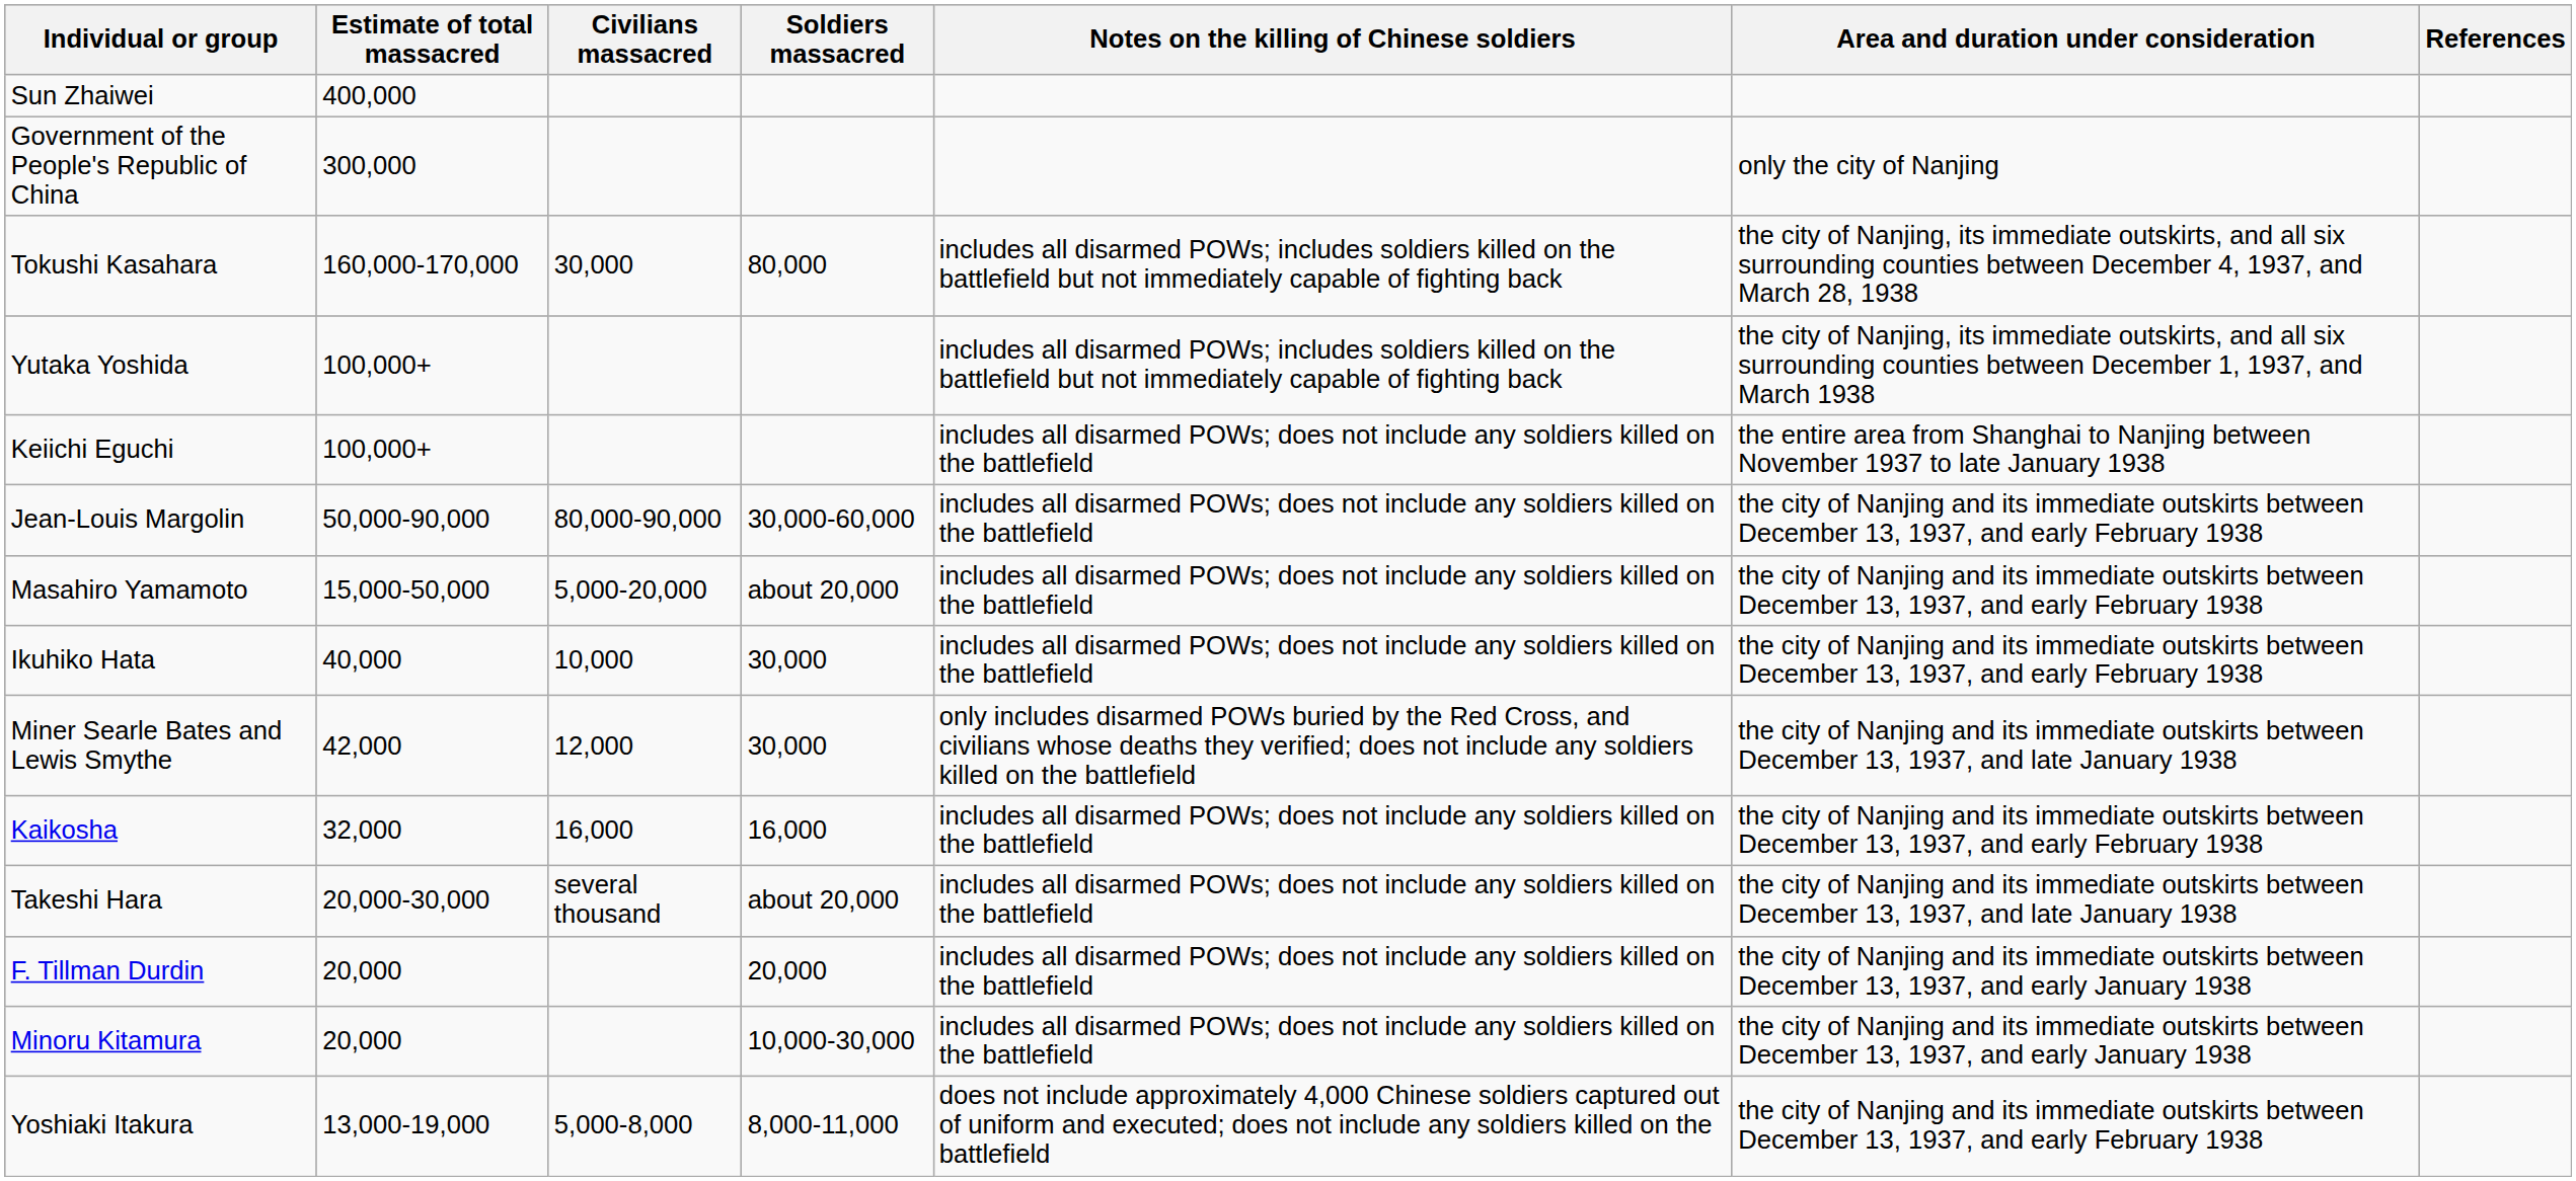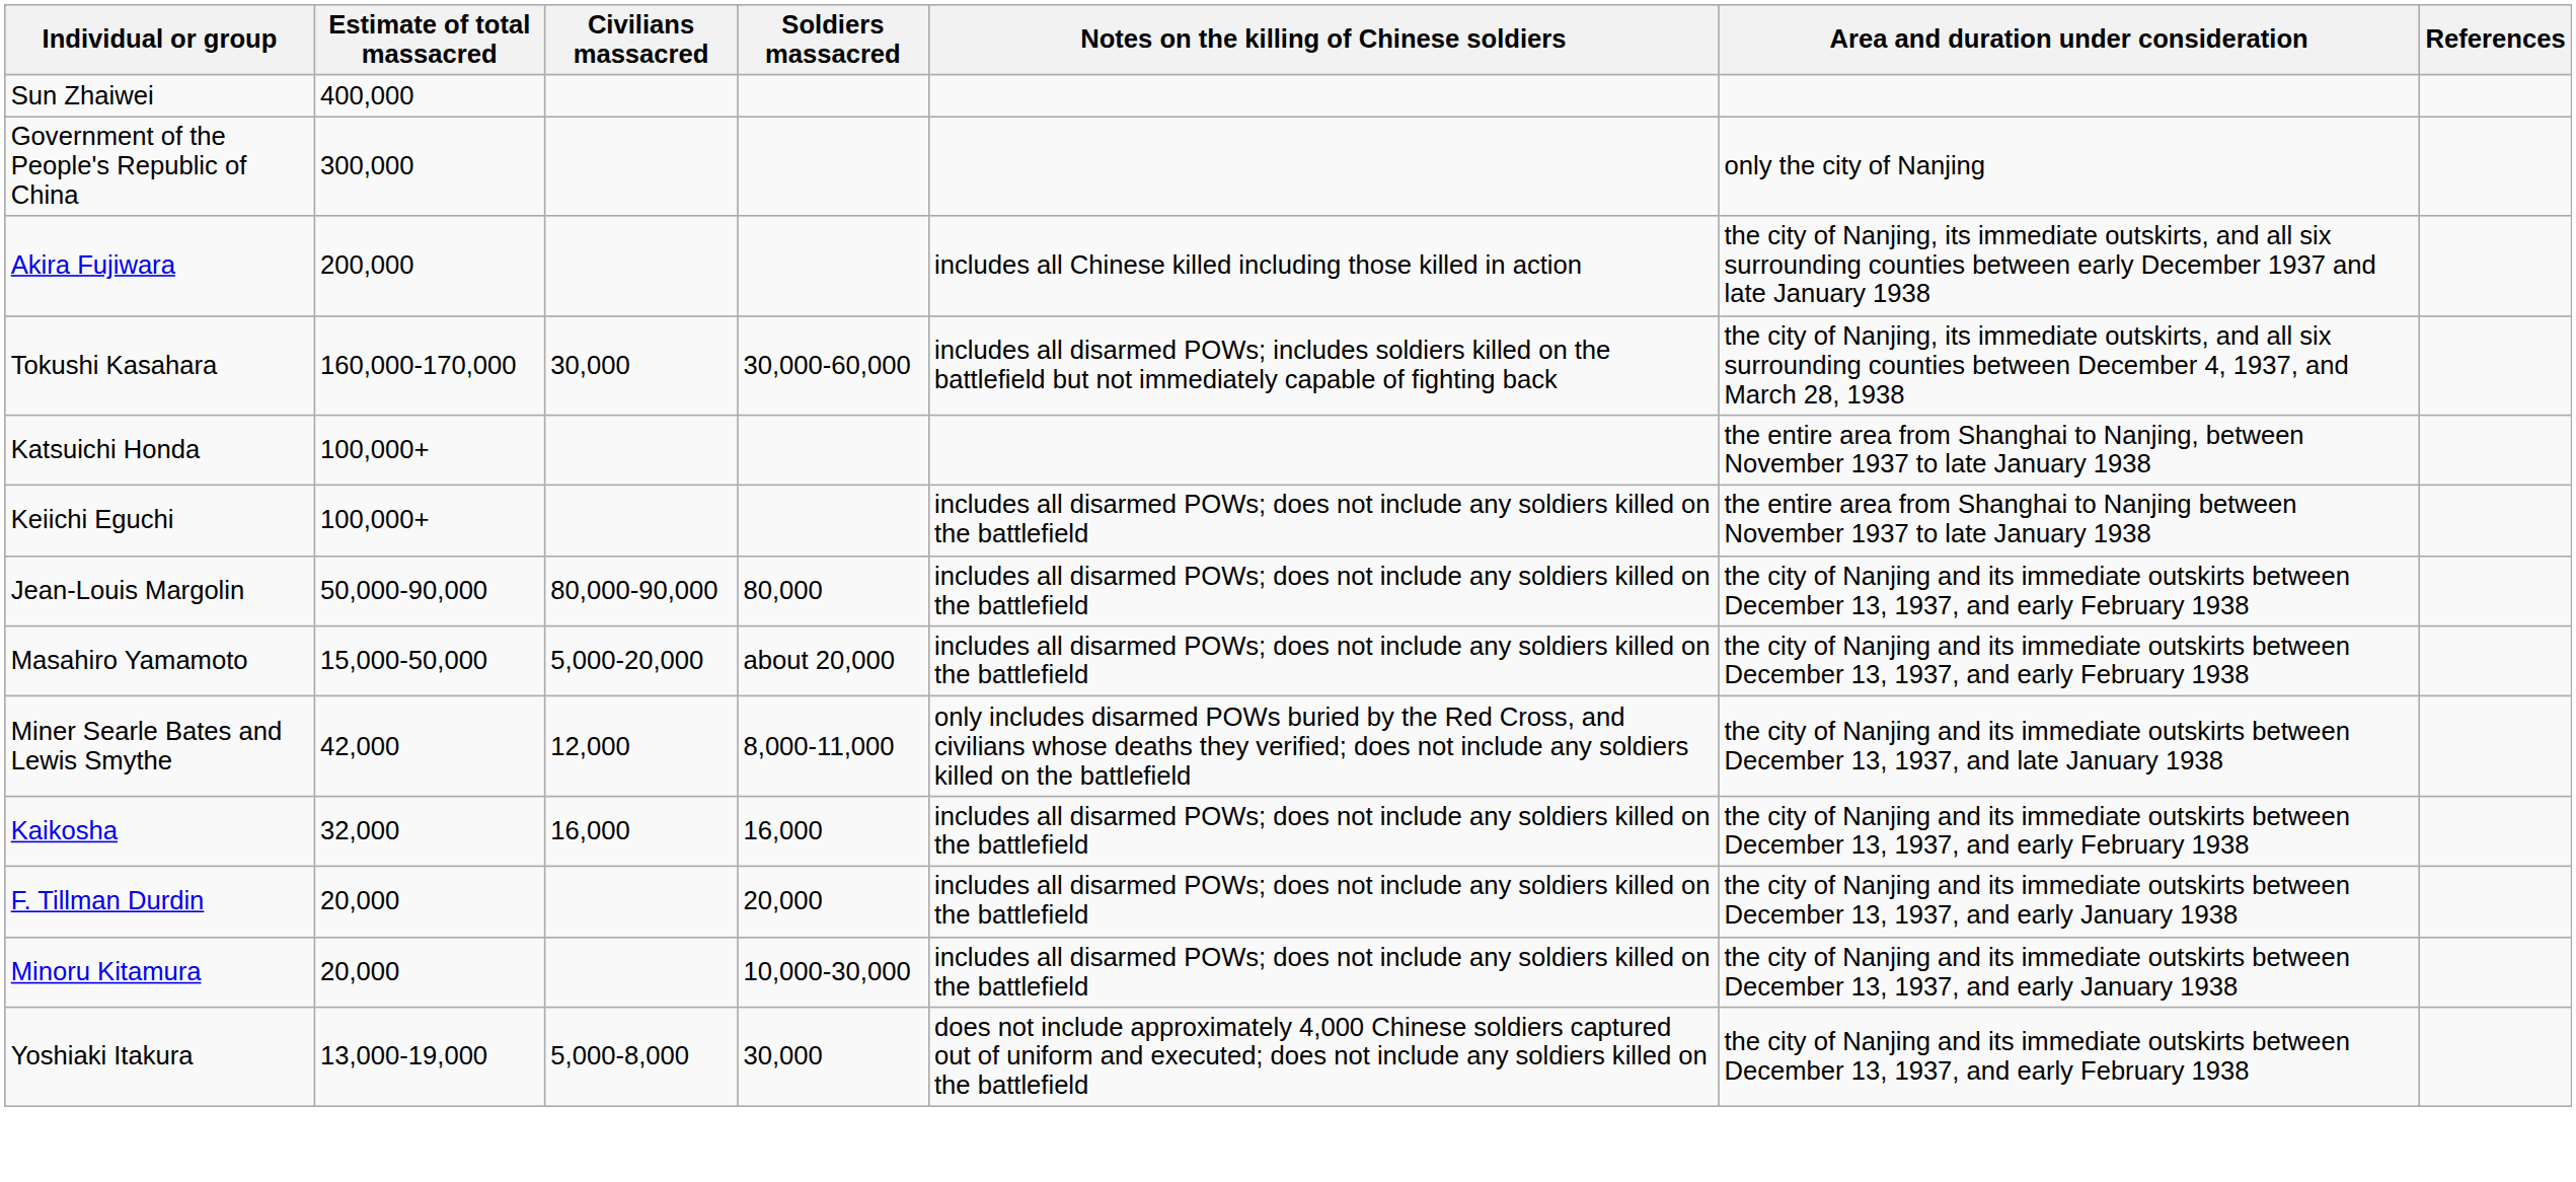+ row: Akira Fujiwara | 200,000 | includes all Chinese killed including those killed in action | the city of Nanjing, its immediate outskirts, and all six surrounding counties between early December 1937 and late January 1938
Tokushi Kasahara | Soldiers massacred: 80,000 -> 30,000-60,000
- row: Yutaka Yoshida | 100,000+ | includes all disarmed POWs; includes soldiers killed on the battlefield but not immediately capable of fighting back | the city of Nanjing, its immediate outskirts, and all six surrounding counties between December 1, 1937, and March 1938
+ row: Katsuichi Honda | 100,000+ | the entire area from Shanghai to Nanjing, between November 1937 to late January 1938
Jean-Louis Margolin | Soldiers massacred: 30,000-60,000 -> 80,000
- row: Ikuhiko Hata | 40,000 | 10,000 | 30,000 | includes all disarmed POWs; does not include any soldiers killed on the battlefield | the city of Nanjing and its immediate outskirts between December 13, 1937, and early February 1938
Miner Searle Bates and Lewis Smythe | Soldiers massacred: 30,000 -> 8,000-11,000
- row: Takeshi Hara | 20,000-30,000 | several thousand | about 20,000 | includes all disarmed POWs; does not include any soldiers killed on the battlefield | the city of Nanjing and its immediate outskirts between December 13, 1937, and late January 1938
Yoshiaki Itakura | Soldiers massacred: 8,000-11,000 -> 30,000
